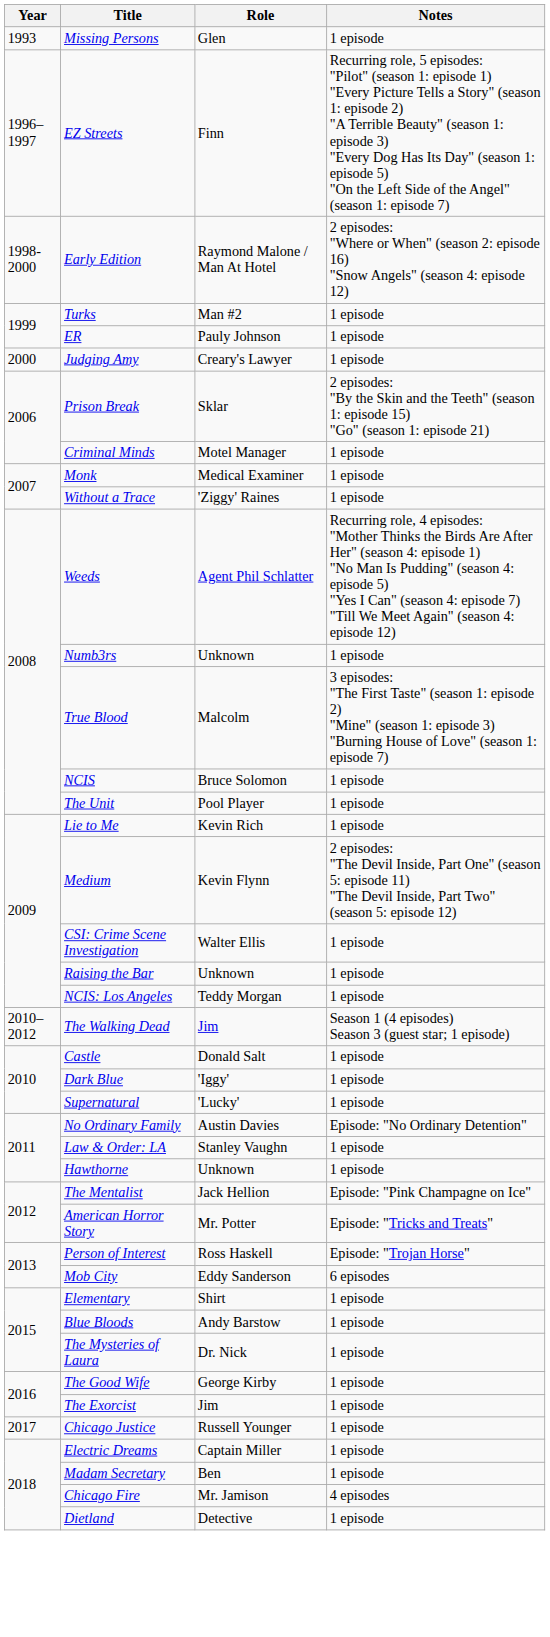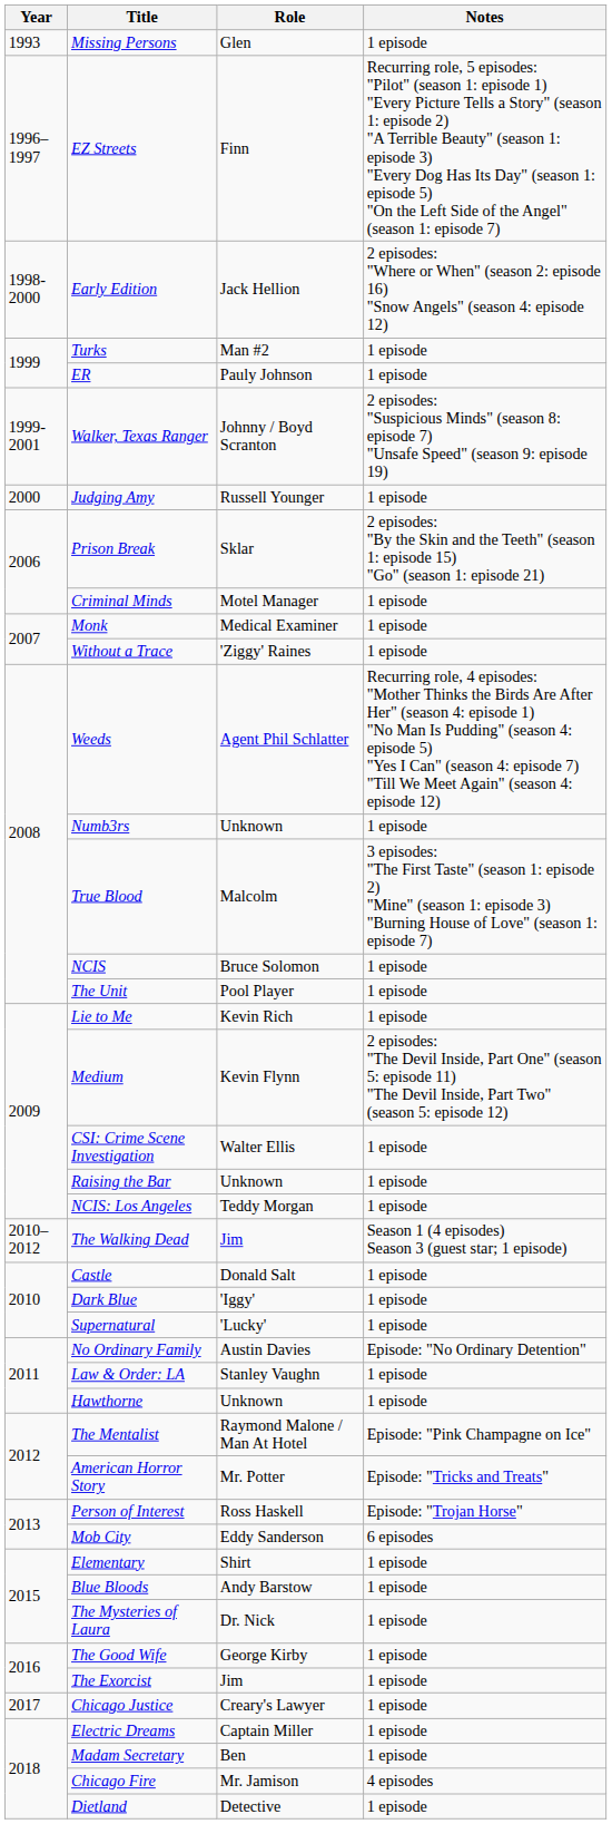Early Edition | Role: Raymond Malone / Man At Hotel -> Jack Hellion
+ row: 1999-2001 | Walker, Texas Ranger | Johnny / Boyd Scranton | 2 episodes: "Suspicious Minds" (season 8: episode 7) "Unsafe Speed" (season 9: episode 19)
Judging Amy | Role: Creary's Lawyer -> Russell Younger
The Mentalist | Role: Jack Hellion -> Raymond Malone / Man At Hotel
Chicago Justice | Role: Russell Younger -> Creary's Lawyer
